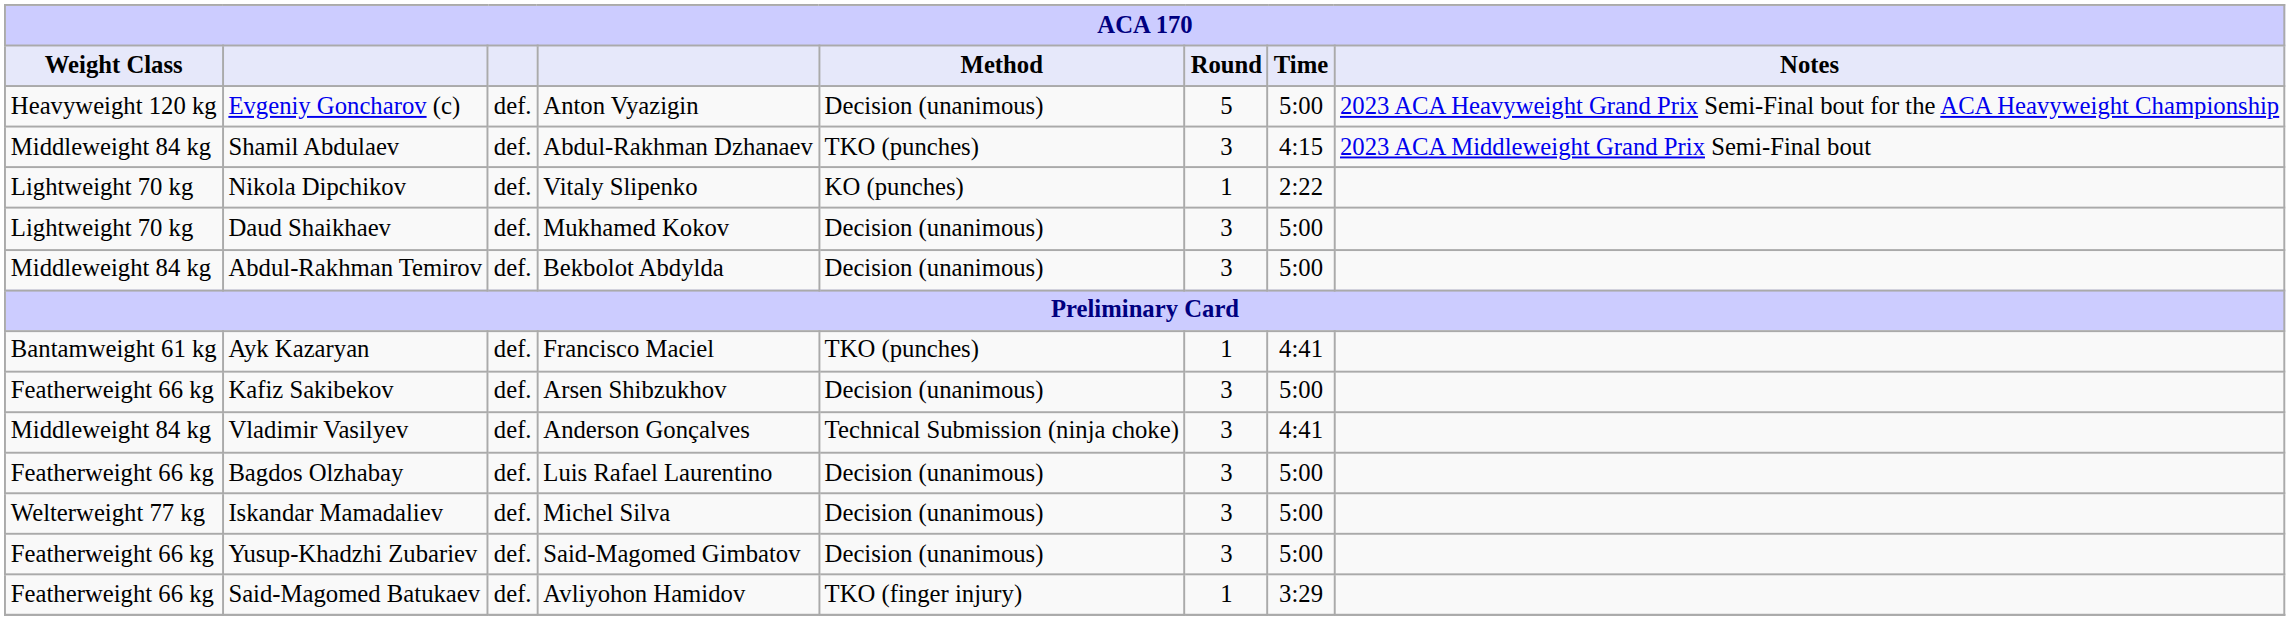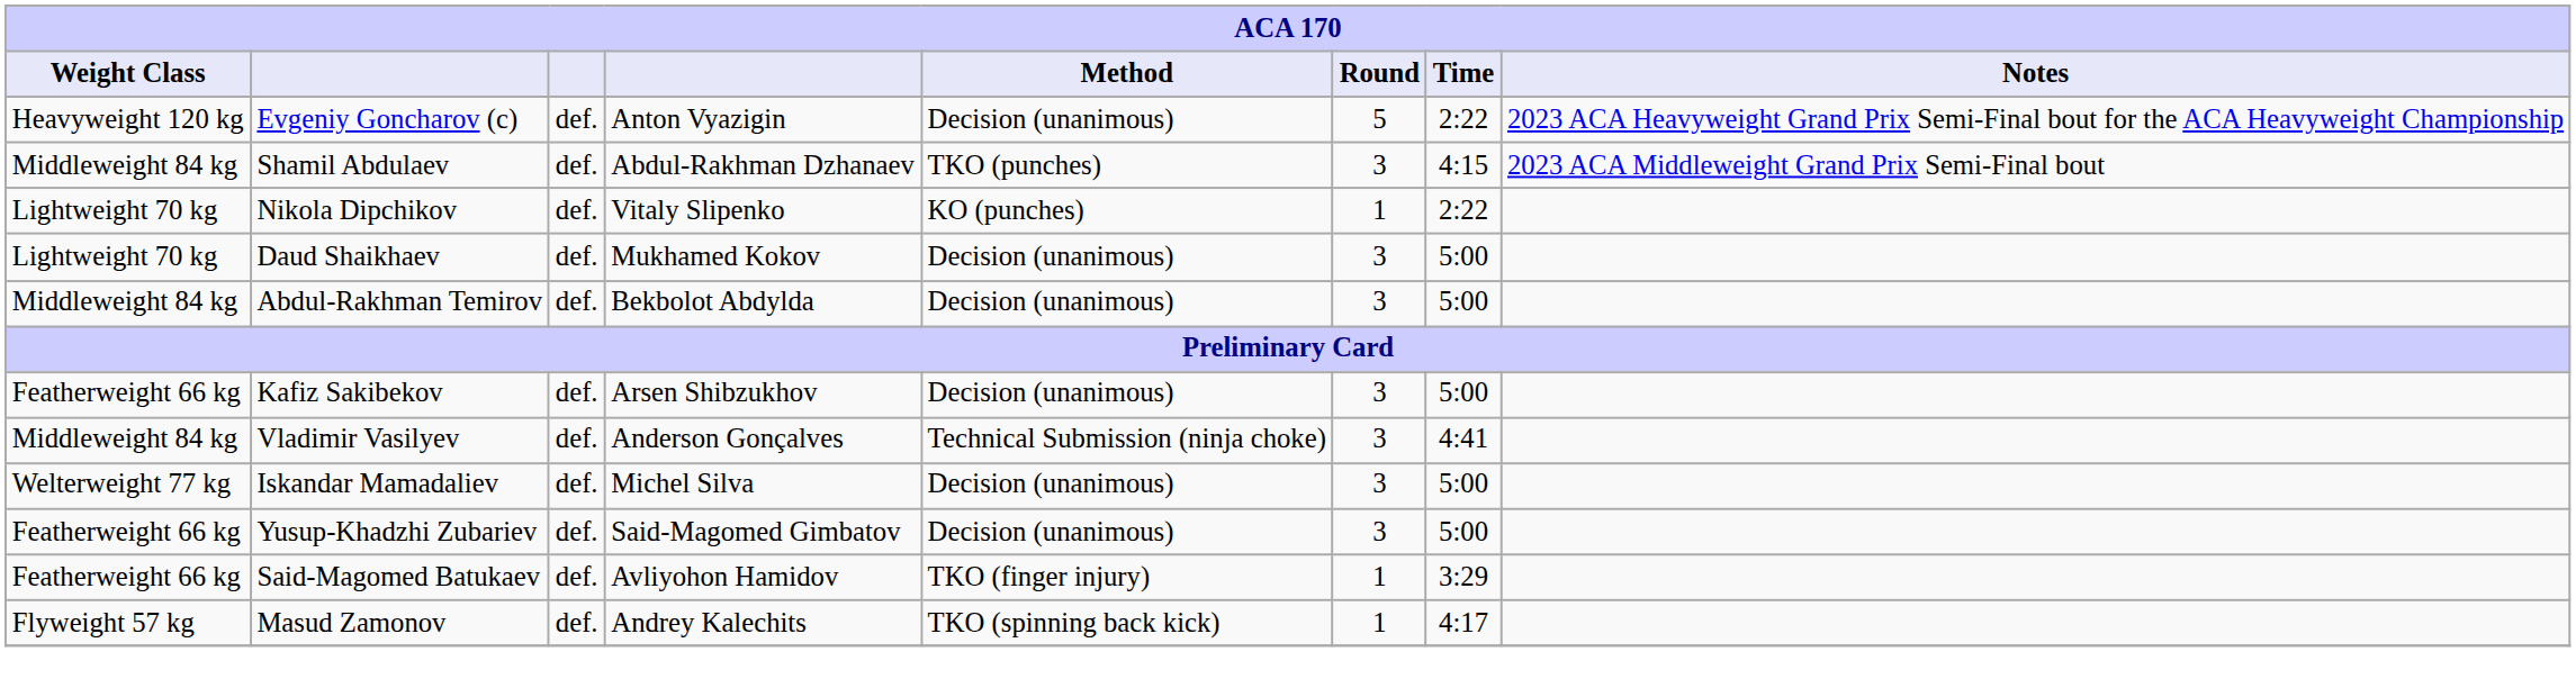Evgeniy Goncharov (c) | Time: 5:00 -> 2:22
- row: Bantamweight 61 kg | Ayk Kazaryan | def. | Francisco Maciel | TKO (punches) | 1 | 4:41
- row: Featherweight 66 kg | Bagdos Olzhabay | def. | Luis Rafael Laurentino | Decision (unanimous) | 3 | 5:00
+ row: Flyweight 57 kg | Masud Zamonov | def. | Andrey Kalechits | TKO (spinning back kick) | 1 | 4:17
